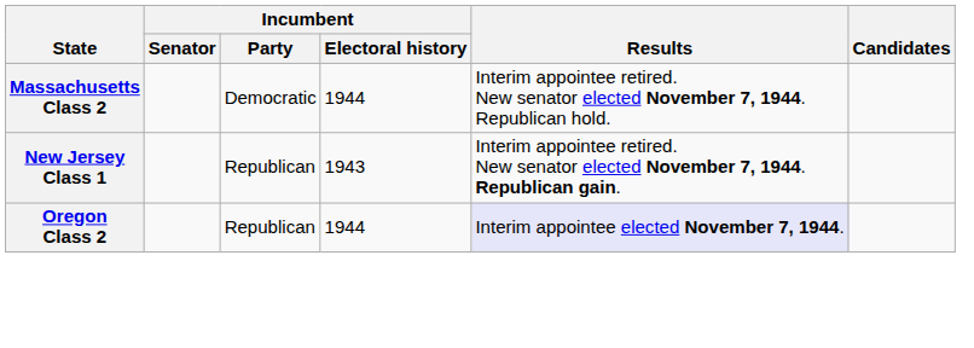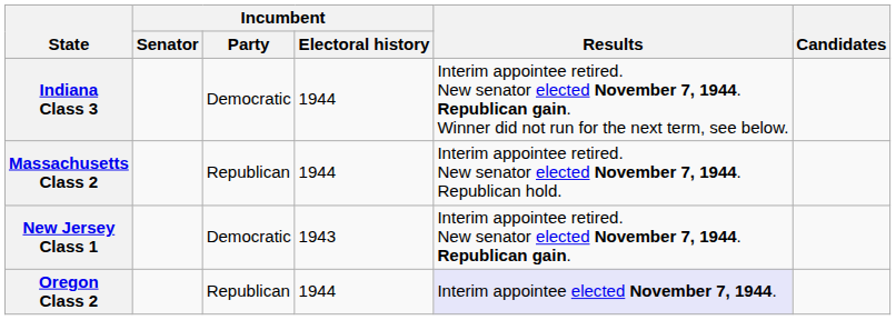+ row: Indiana Class 3 | Democratic | 1944 | Interim appointee retired. New senator elected November 7, 1944. Republican gain. Winner did not run for the next term, see below.
Massachusetts Class 2 | Incumbent / Party: Democratic -> Republican
New Jersey Class 1 | Incumbent / Party: Republican -> Democratic
